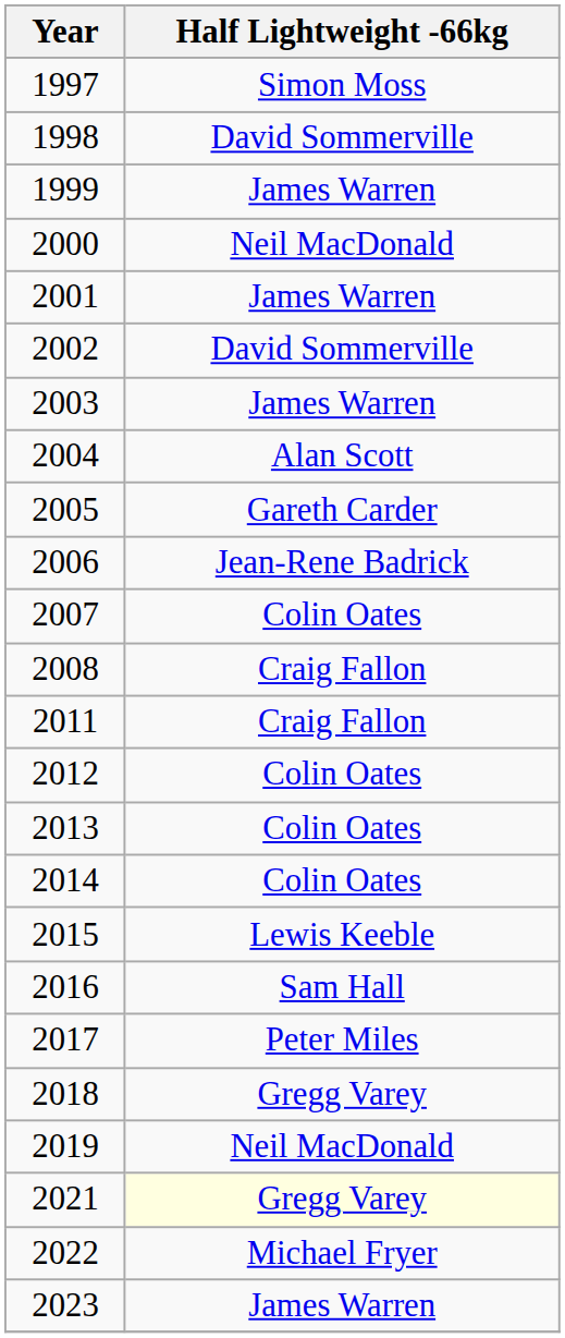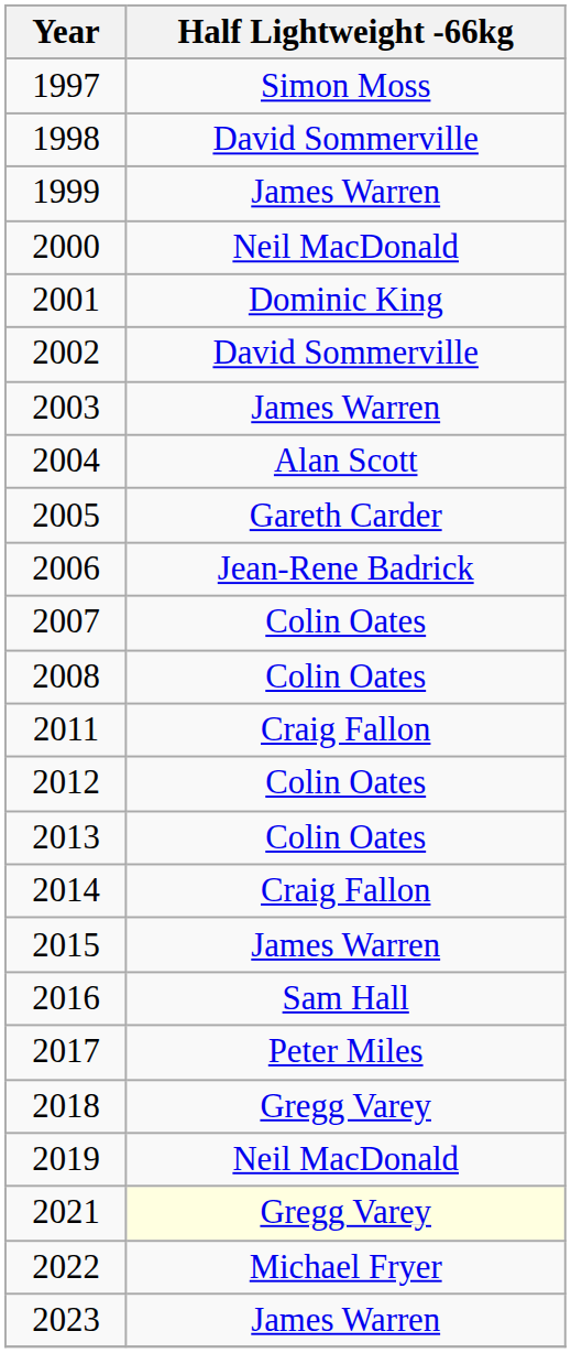2001 | Half Lightweight -66kg: James Warren -> Dominic King
2008 | Half Lightweight -66kg: Craig Fallon -> Colin Oates
2014 | Half Lightweight -66kg: Colin Oates -> Craig Fallon
2015 | Half Lightweight -66kg: Lewis Keeble -> James Warren
